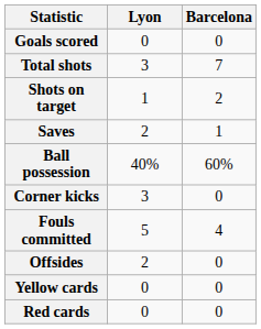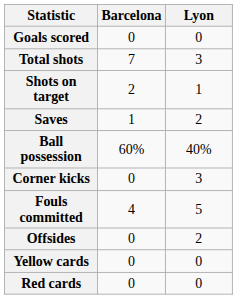columns swapped: Barcelona <-> Lyon
